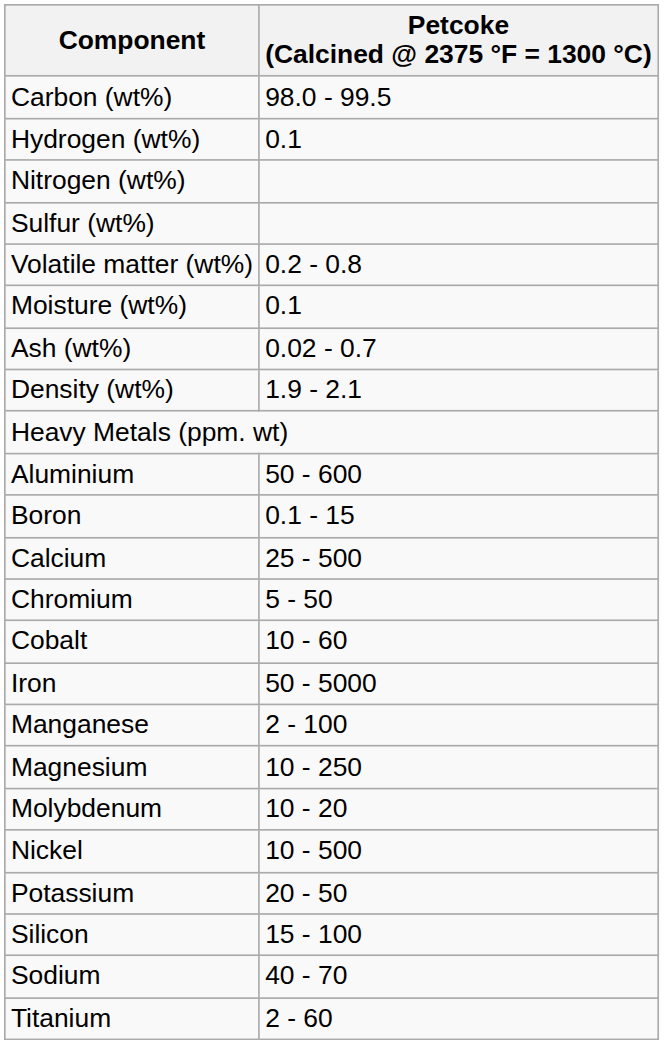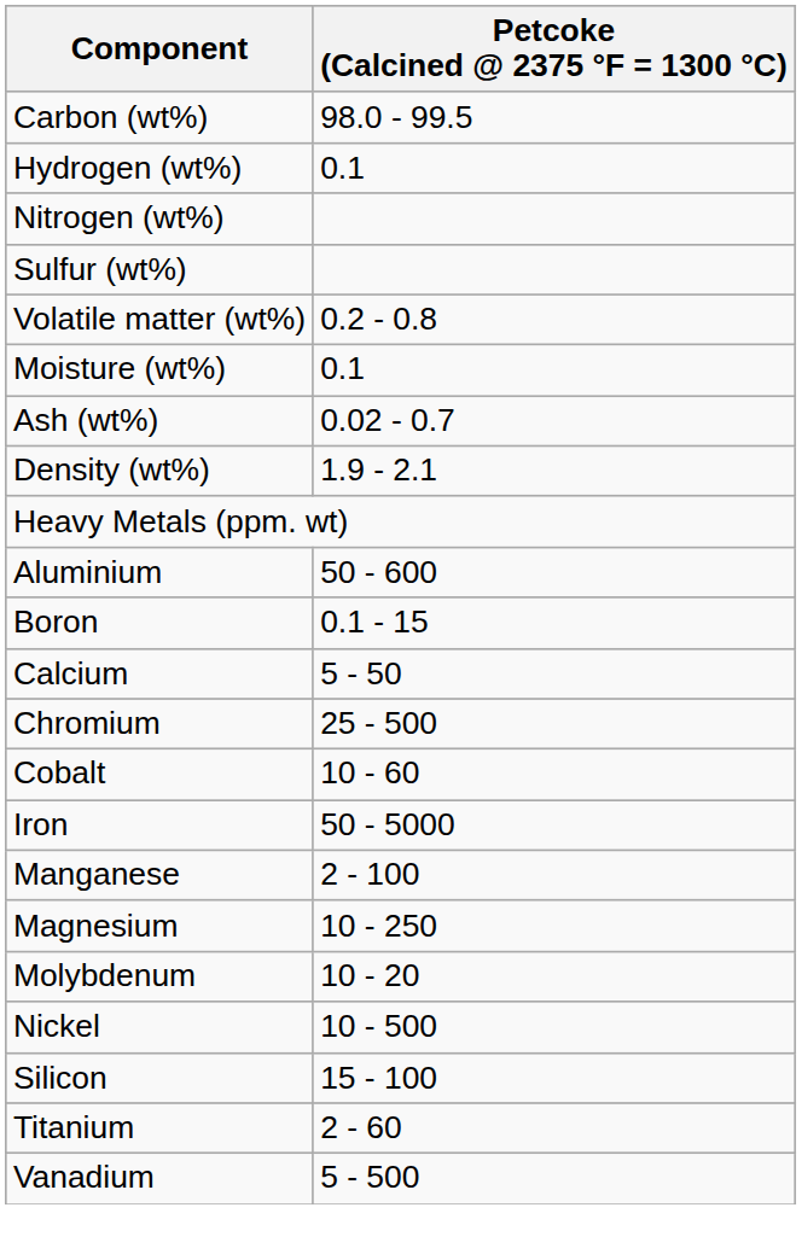Calcium | Petcoke (Calcined @ 2375 °F = 1300 °C): 25 - 500 -> 5 - 50
Chromium | Petcoke (Calcined @ 2375 °F = 1300 °C): 5 - 50 -> 25 - 500
- row: Potassium | 20 - 50
- row: Sodium | 40 - 70
+ row: Vanadium | 5 - 500
